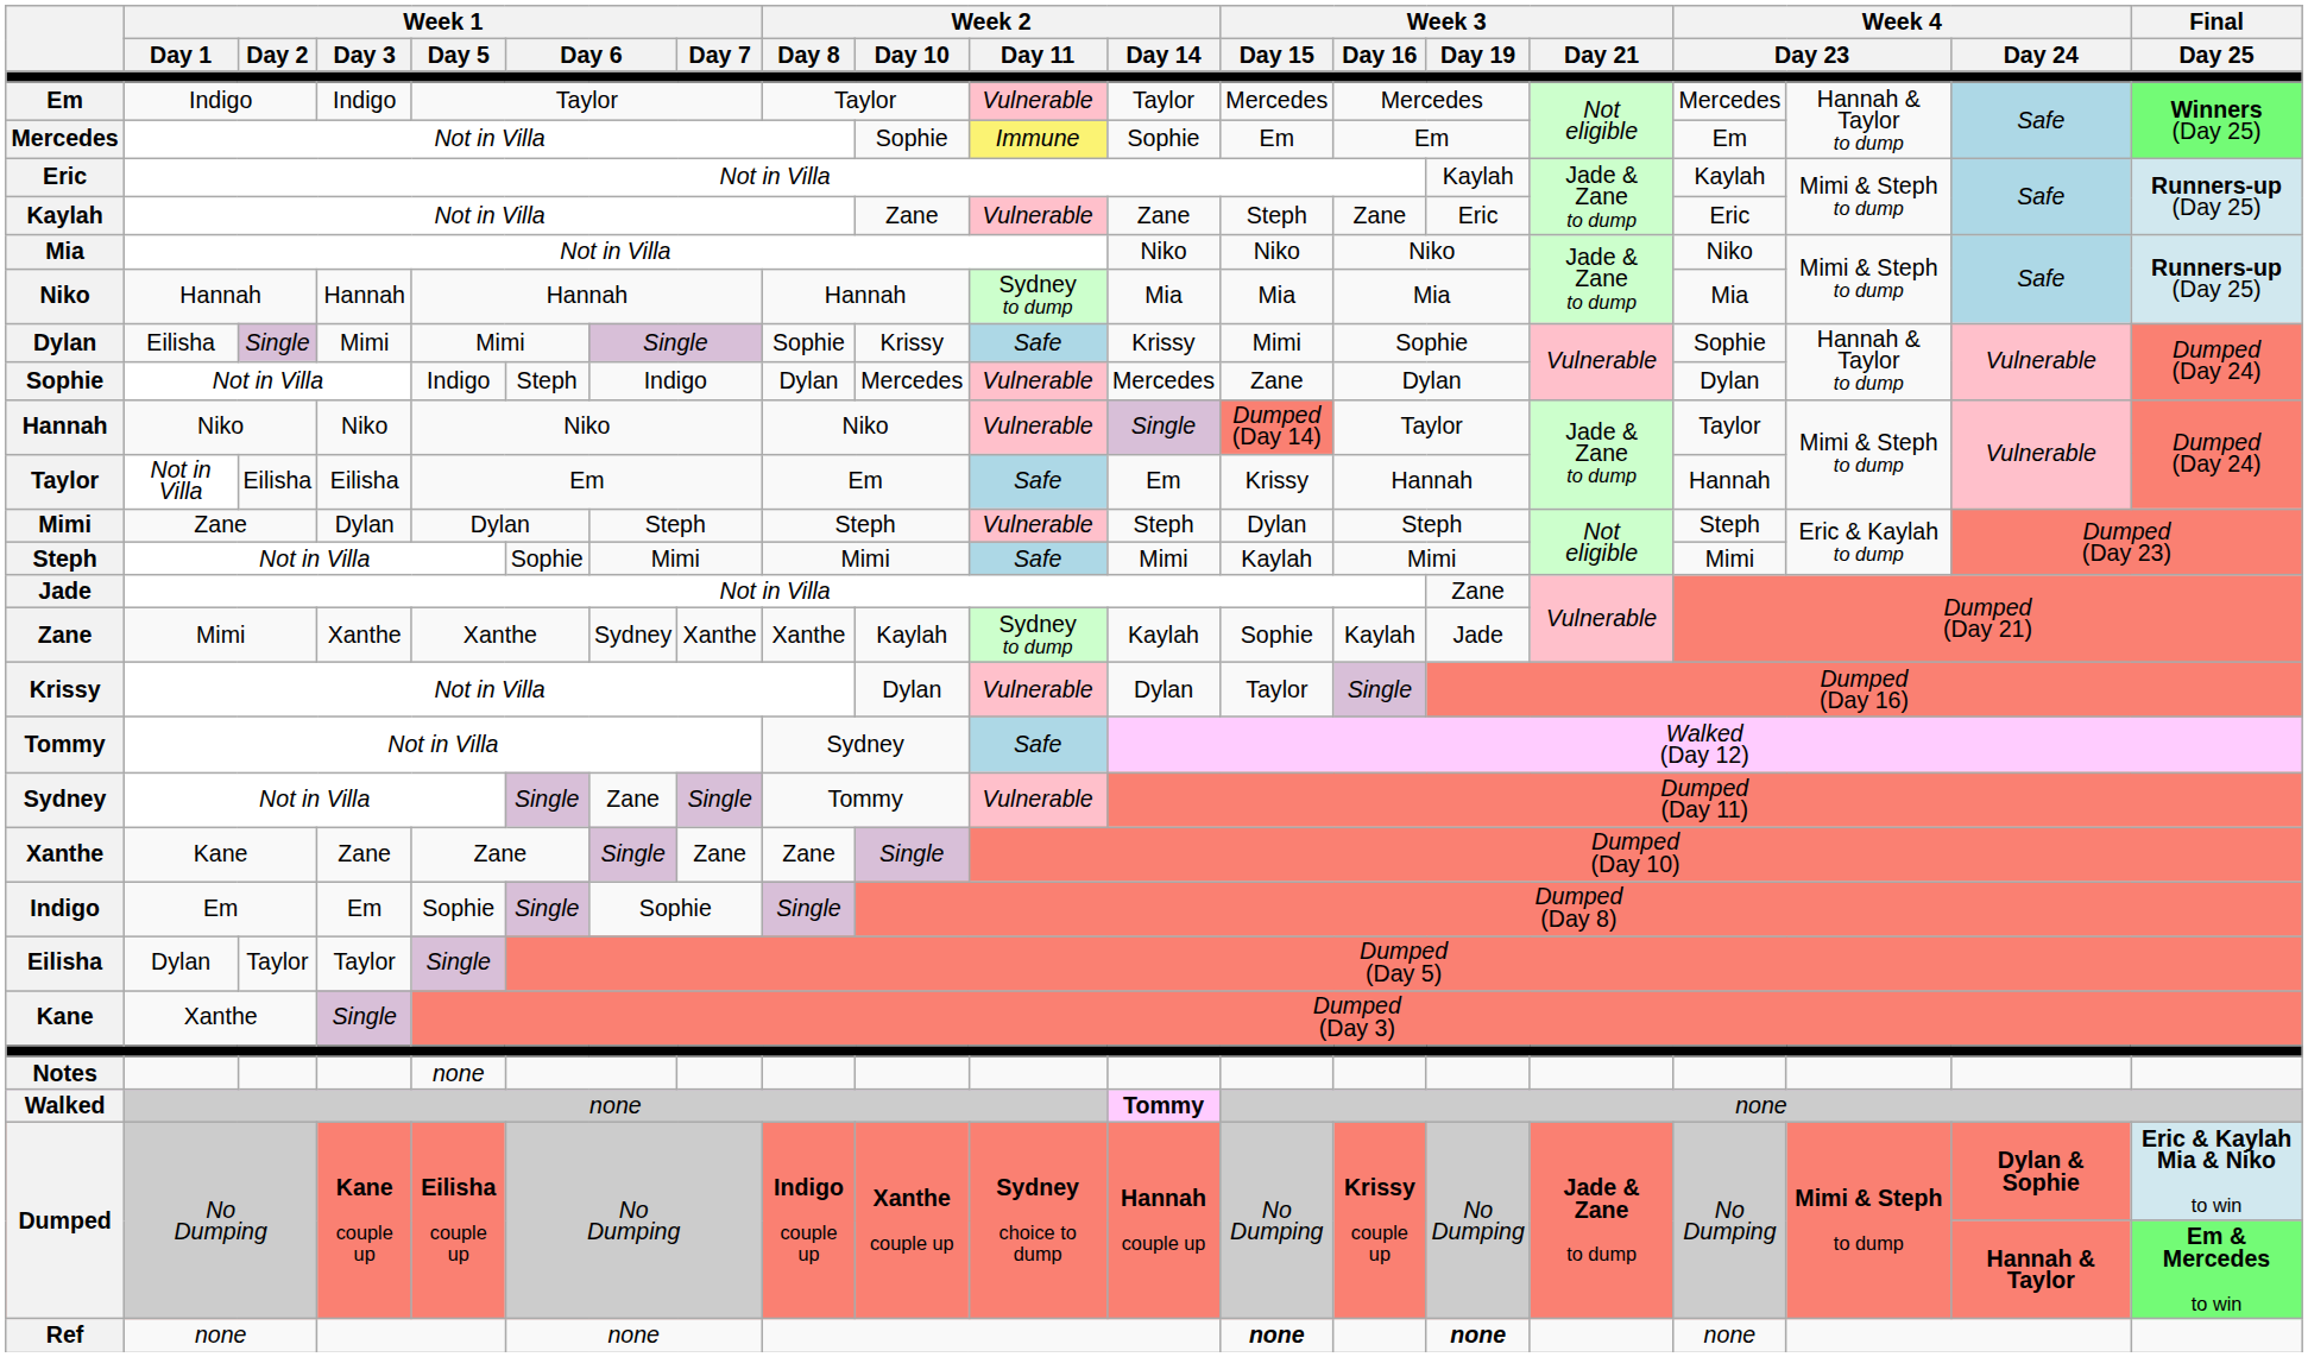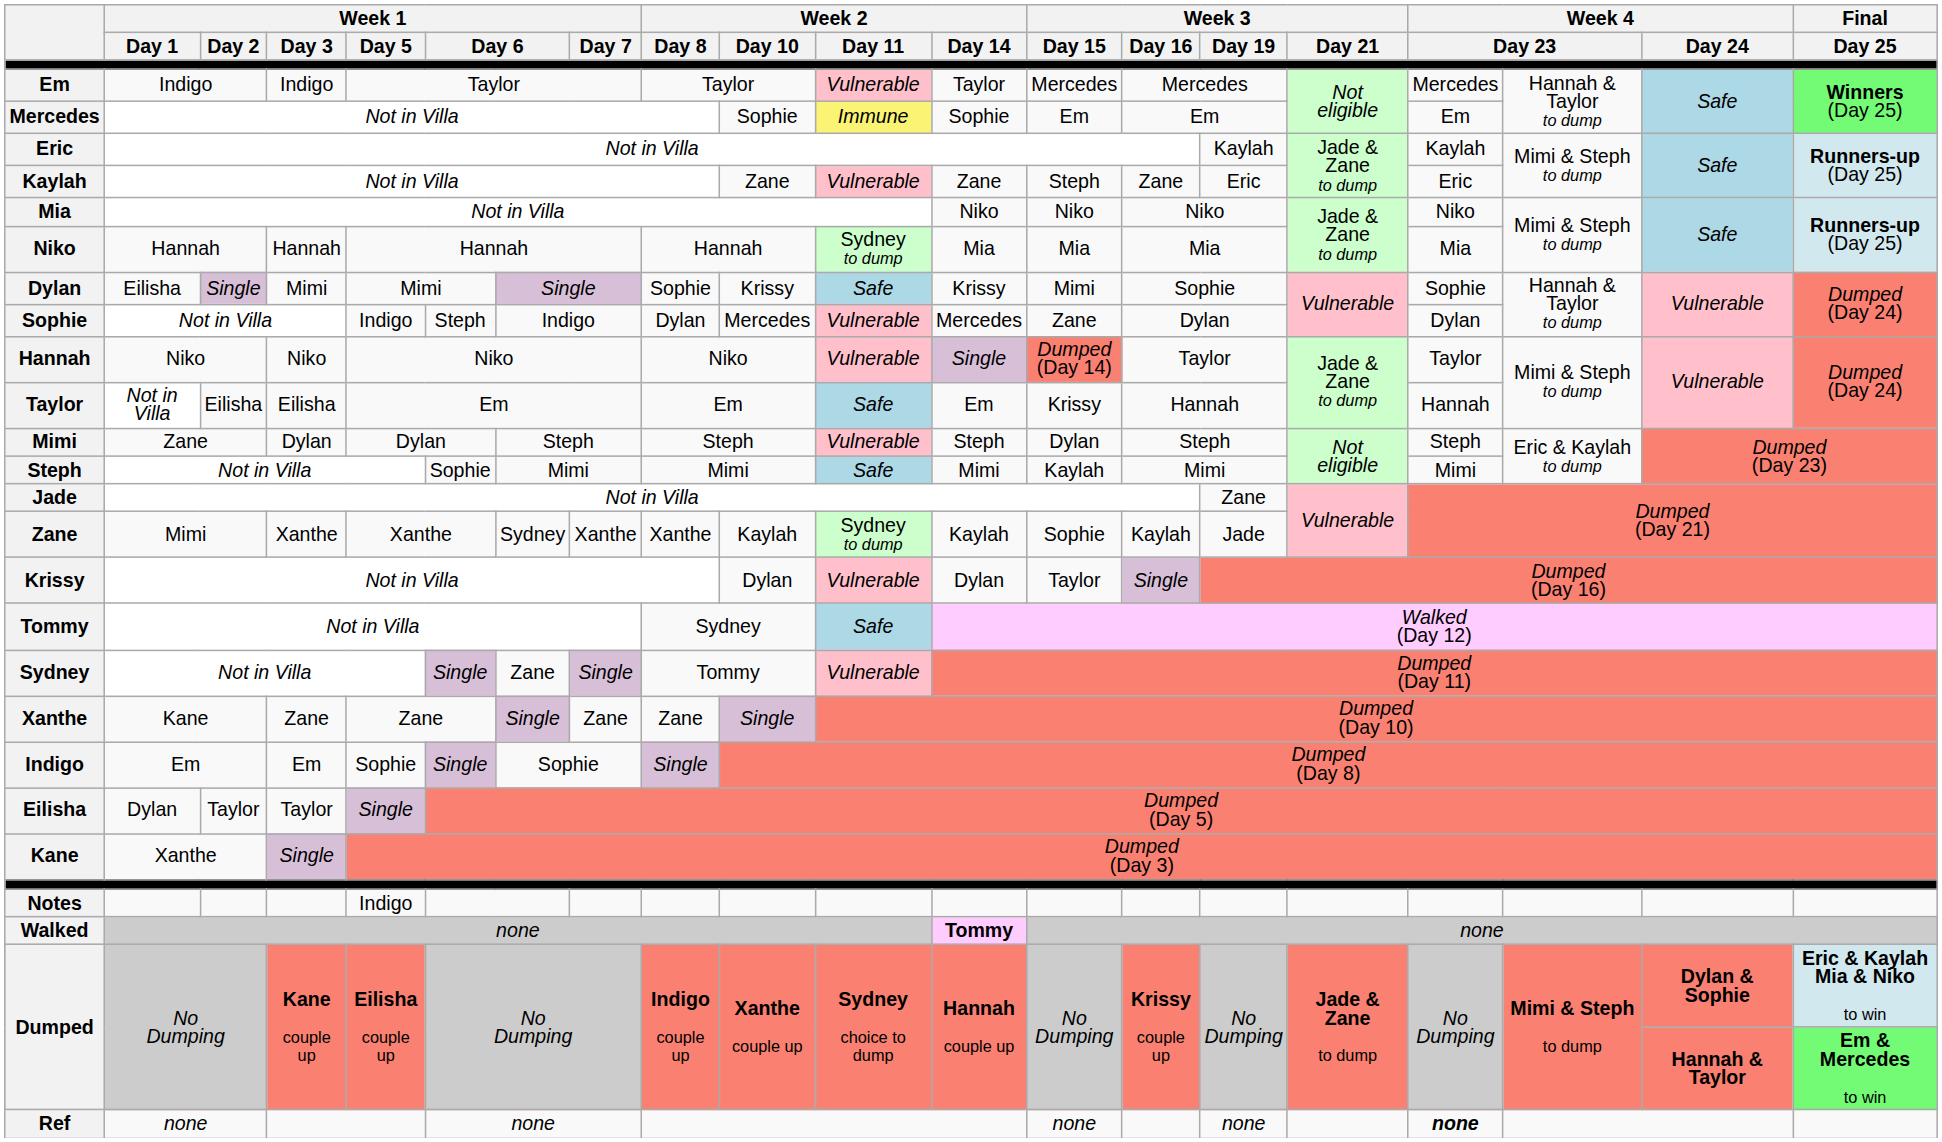Notes | Week 1 / Day 5: none -> Indigo
Ref | Week 3 / Day 15: bold -> normal
Ref | Week 3 / Day 19: bold -> normal
Ref | column 17: normal -> bold
